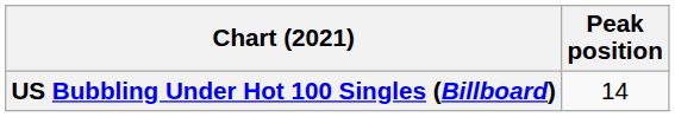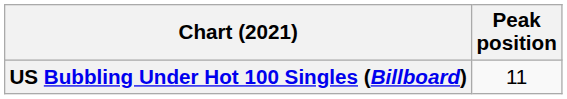US Bubbling Under Hot 100 Singles (Billboard) | Peak position: 14 -> 11
